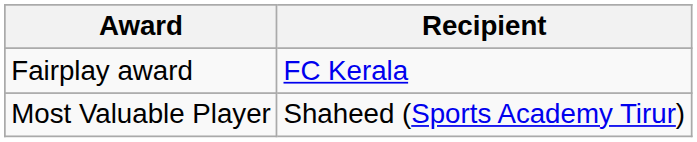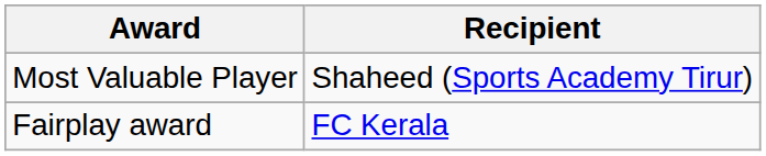rows swapped: Most Valuable Player <-> Fairplay award
